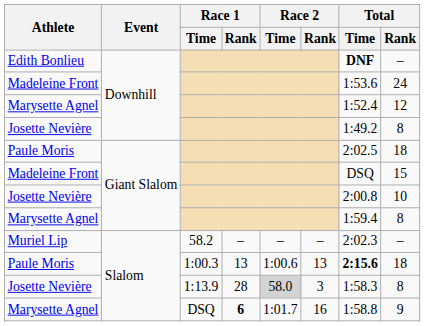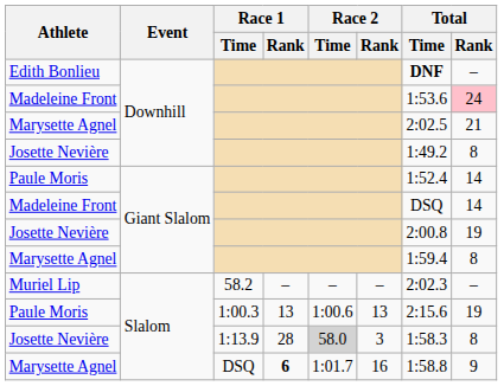Madeleine Front / Downhill | Total / Rank: no background -> pink background
Marysette Agnel / Downhill | Total / Time: 1:52.4 -> 2:02.5
Marysette Agnel / Downhill | Total / Rank: 12 -> 21
Paule Moris / Giant Slalom | Total / Time: 2:02.5 -> 1:52.4
Paule Moris / Giant Slalom | Total / Rank: 18 -> 14
Madeleine Front / Giant Slalom | Total / Rank: 15 -> 14
Josette Nevière / Giant Slalom | Total / Rank: 10 -> 19
Paule Moris / Slalom | Total / Time: bold -> normal
Paule Moris / Slalom | Total / Rank: 18 -> 19
